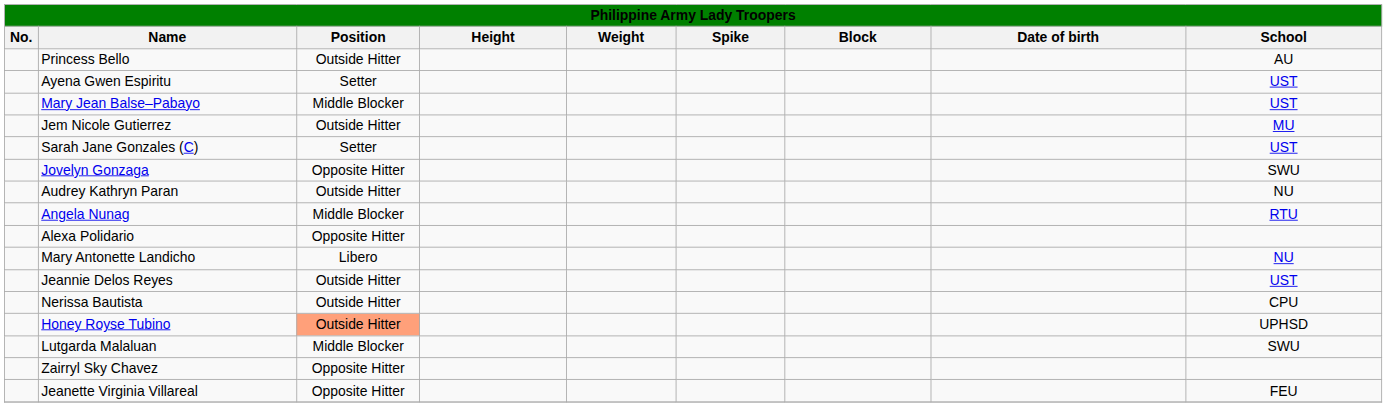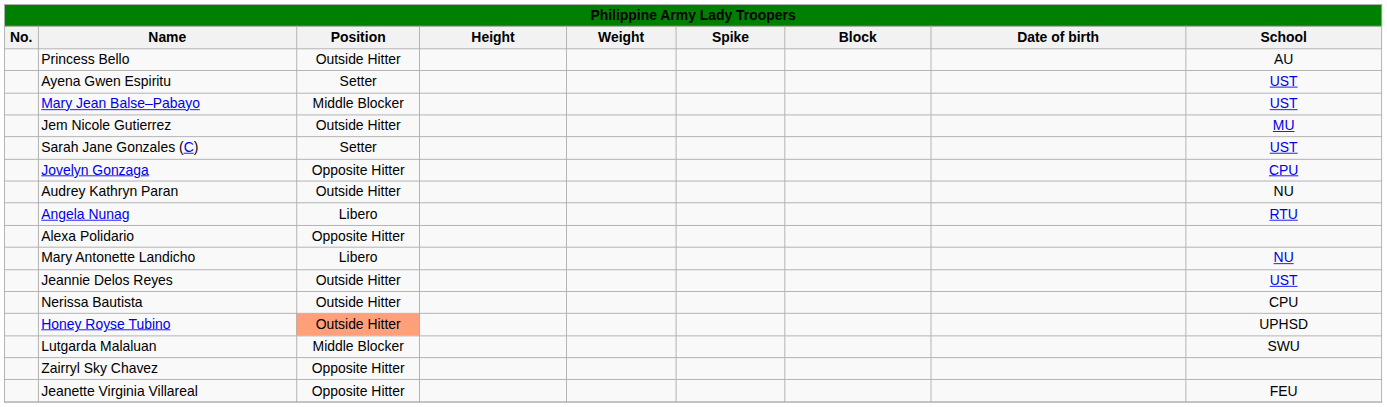Jovelyn Gonzaga | School: SWU -> CPU
Angela Nunag | Position: Middle Blocker -> Libero
